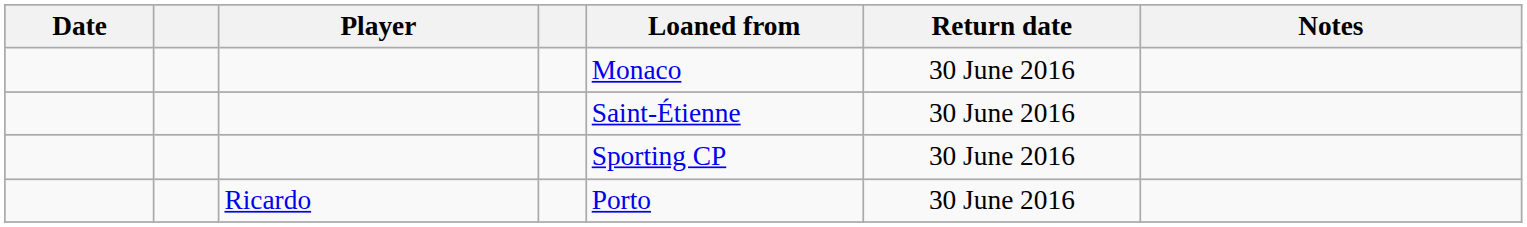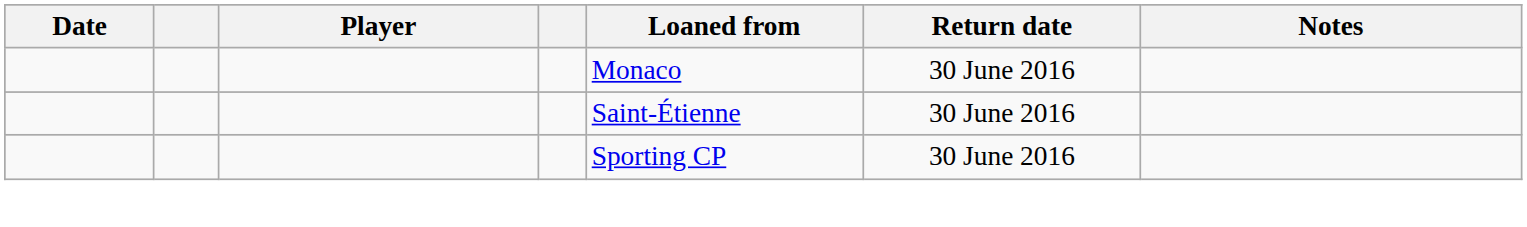- row: Ricardo | Porto | 30 June 2016
